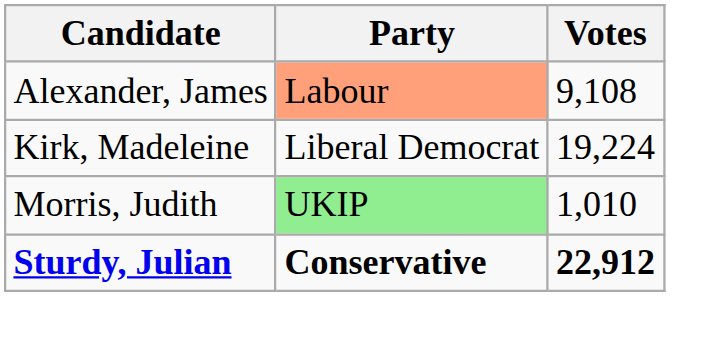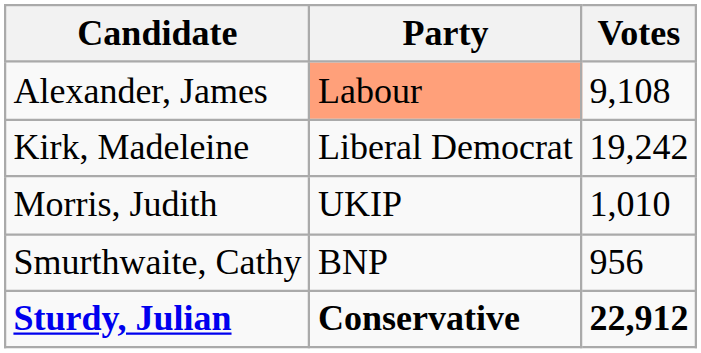Kirk, Madeleine | Votes: 19,224 -> 19,242
Morris, Judith | Party: lightgreen background -> no background
+ row: Smurthwaite, Cathy | BNP | 956
